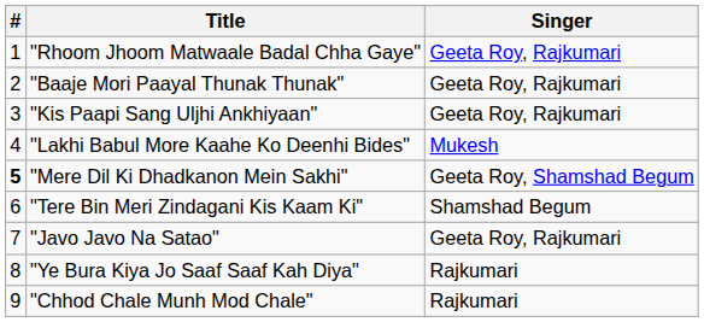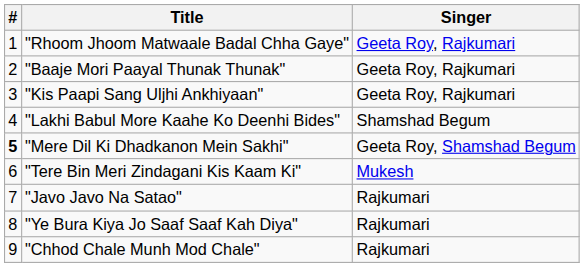"Lakhi Babul More Kaahe Ko Deenhi Bides" | Singer: Mukesh -> Shamshad Begum
"Tere Bin Meri Zindagani Kis Kaam Ki" | Singer: Shamshad Begum -> Mukesh
"Javo Javo Na Satao" | Singer: Geeta Roy, Rajkumari -> Rajkumari
